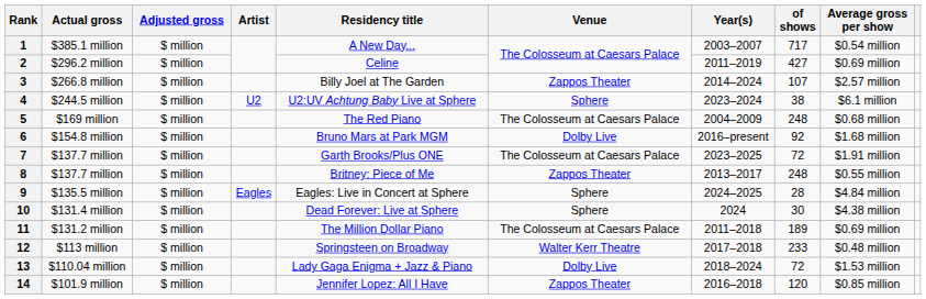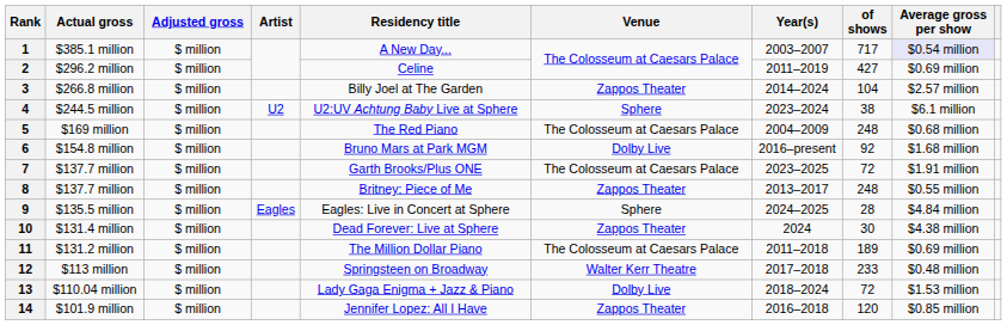1 | Average gross per show: no background -> lavender background
3 | of shows: 107 -> 104
10 | Venue: Sphere -> Zappos Theater
